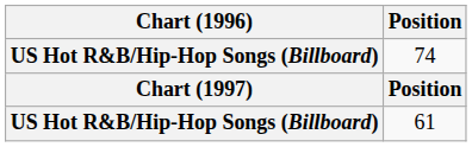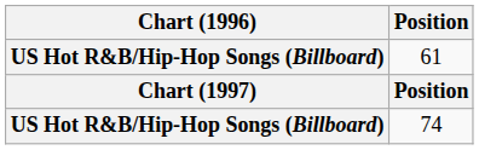rows swapped: 74 <-> 61
